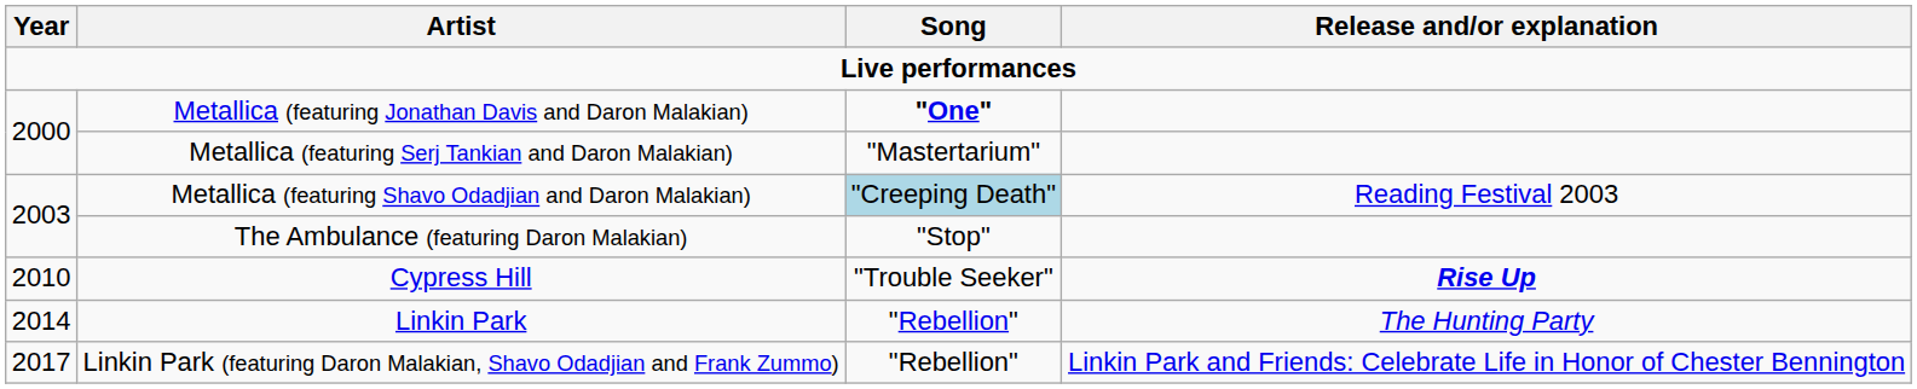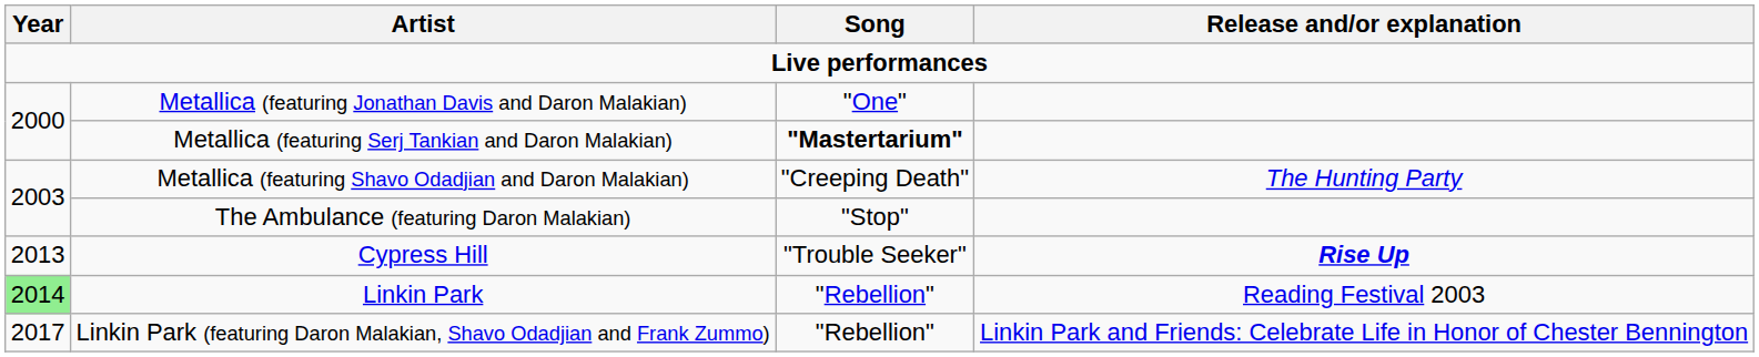Metallica (featuring Jonathan Davis and Daron Malakian) | Song: bold -> normal
Metallica (featuring Serj Tankian and Daron Malakian) | Song: normal -> bold
Metallica (featuring Shavo Odadjian and Daron Malakian) | Song: lightblue background -> no background
Metallica (featuring Shavo Odadjian and Daron Malakian) | Release and/or explanation: Reading Festival 2003 -> The Hunting Party
Cypress Hill | Year: 2010 -> 2013
Linkin Park | Year: no background -> lightgreen background
Linkin Park | Release and/or explanation: The Hunting Party -> Reading Festival 2003
